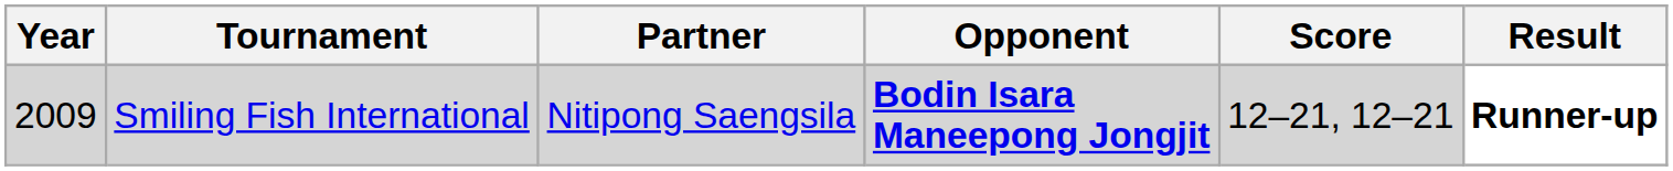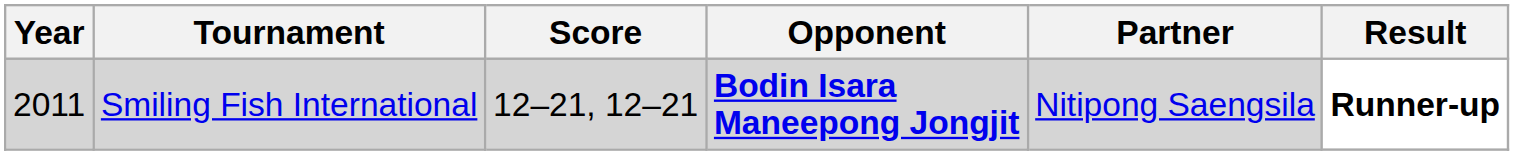columns swapped: Partner <-> Score
Smiling Fish International | Year: 2009 -> 2011
